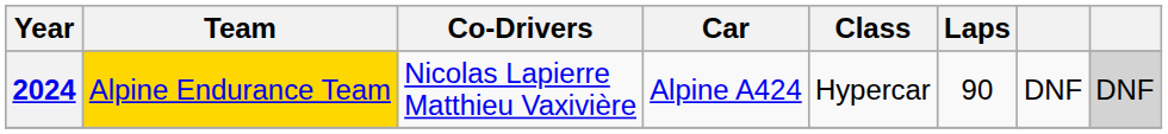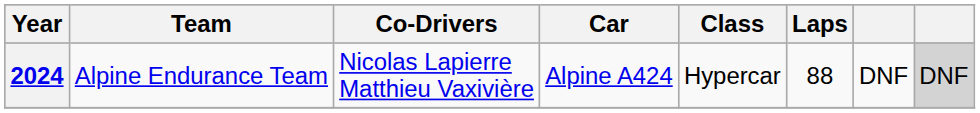2024 | Team: gold background -> no background
2024 | Laps: 90 -> 88
